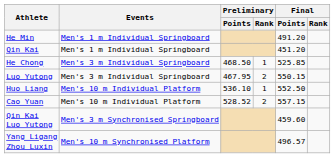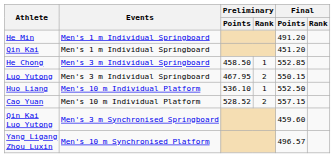He Chong | Preliminary / Points: 468.50 -> 458.50
He Chong | Final / Points: 525.85 -> 552.85
